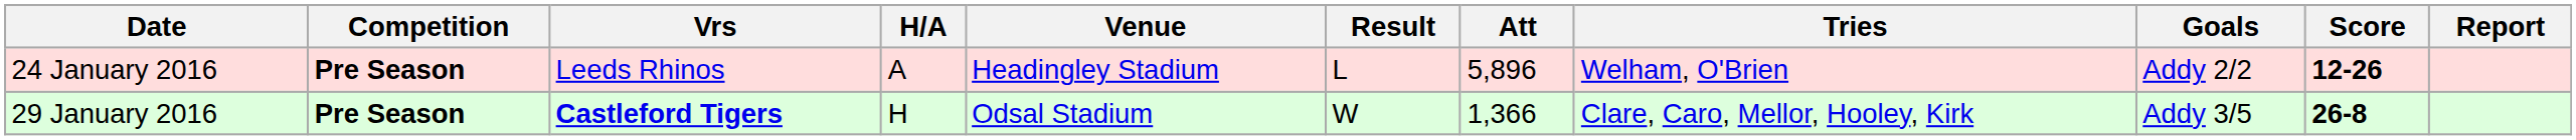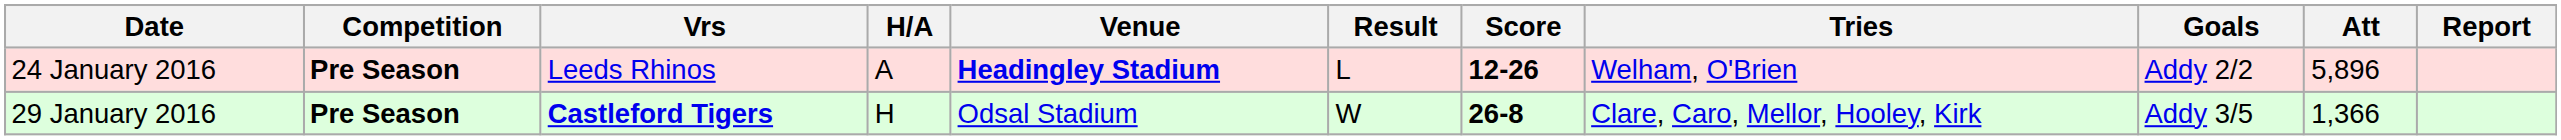columns swapped: Score <-> Att
24 January 2016 | Venue: normal -> bold
